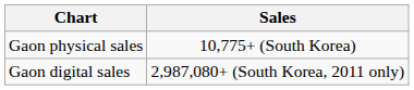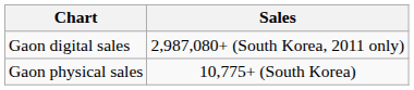rows swapped: Gaon physical sales <-> Gaon digital sales
